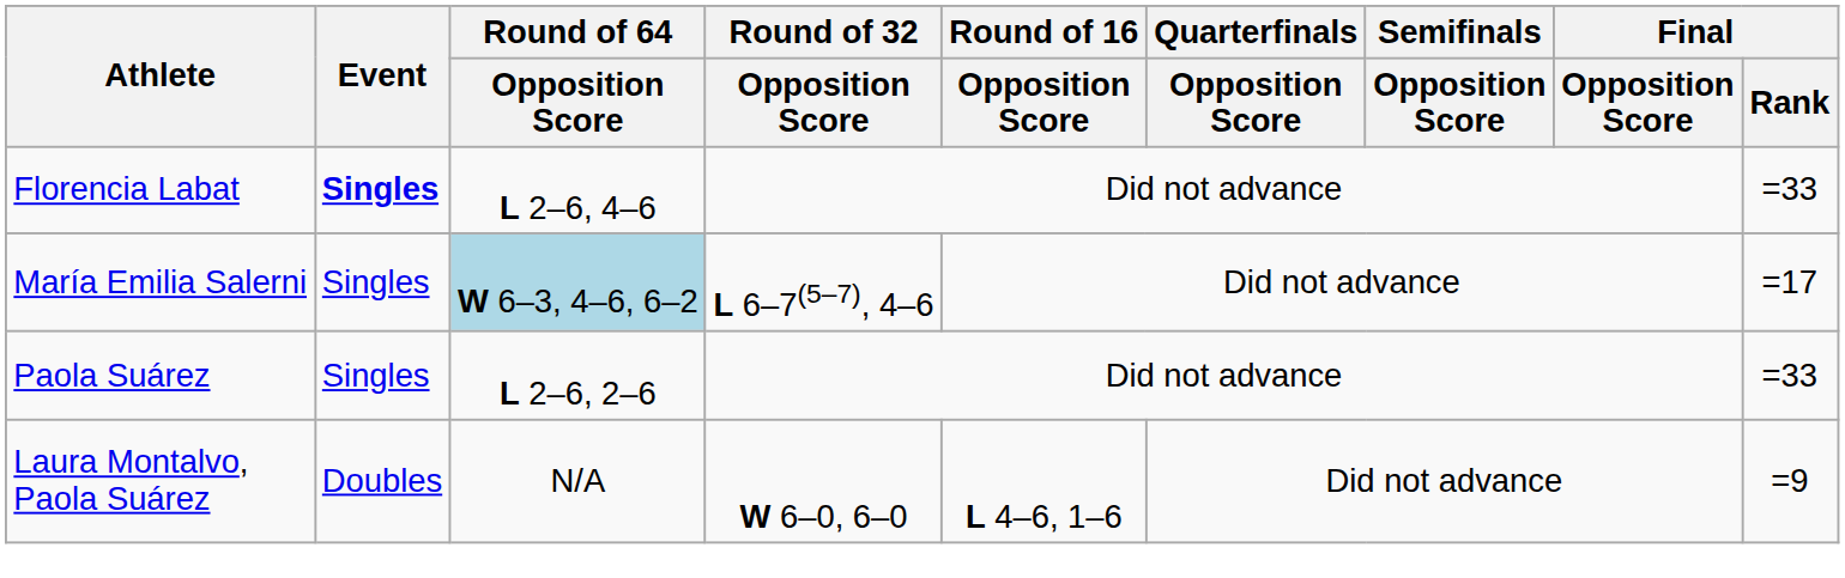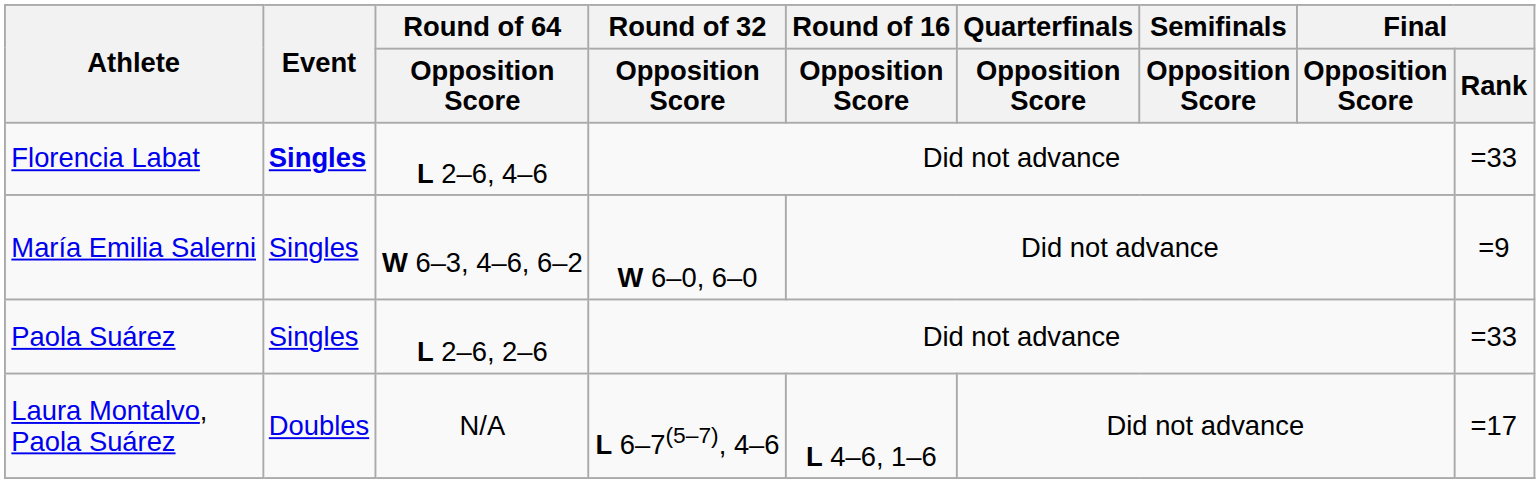María Emilia Salerni | Round of 64 / Opposition Score: lightblue background -> no background
María Emilia Salerni | Round of 32 / Opposition Score: L 6–7(5–7), 4–6 -> W 6–0, 6–0
María Emilia Salerni | Final / Rank: =17 -> =9
Laura Montalvo, Paola Suárez | Round of 32 / Opposition Score: W 6–0, 6–0 -> L 6–7(5–7), 4–6
Laura Montalvo, Paola Suárez | Final / Rank: =9 -> =17
